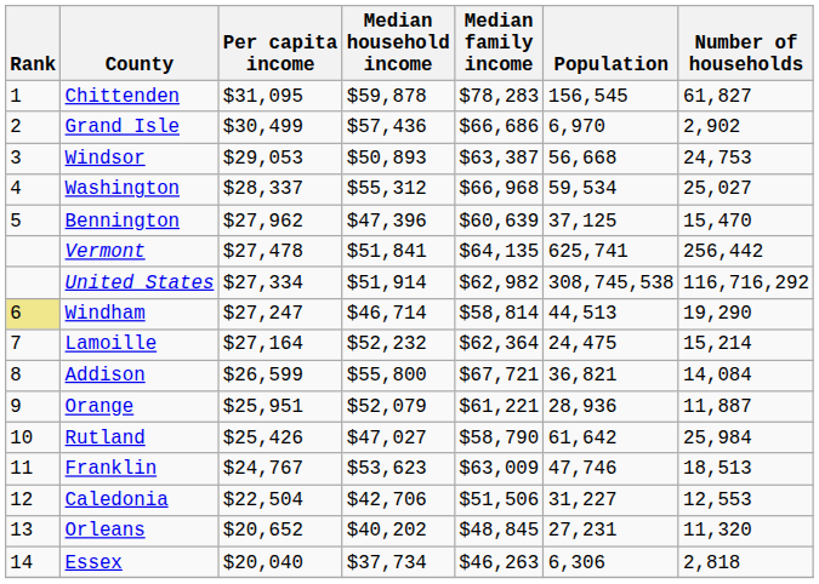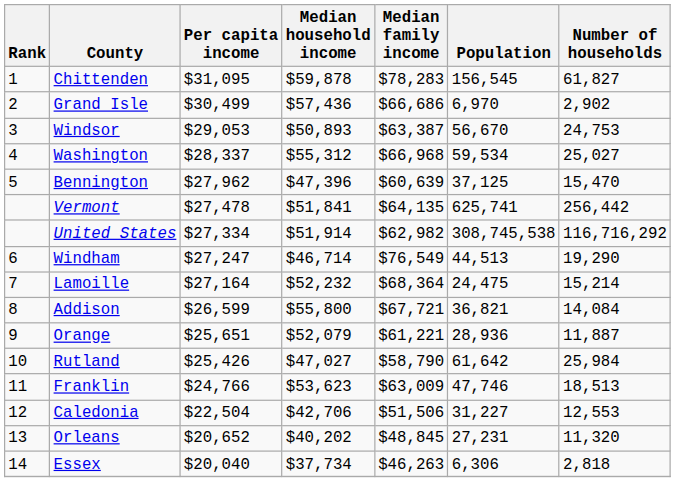Windsor | Population: 56,668 -> 56,670
Windham | Rank: khaki background -> no background
Windham | Median family income: $58,814 -> $76,549
Lamoille | Median family income: $62,364 -> $68,364
Orange | Per capita income: $25,951 -> $25,651
Franklin | Per capita income: $24,767 -> $24,766
